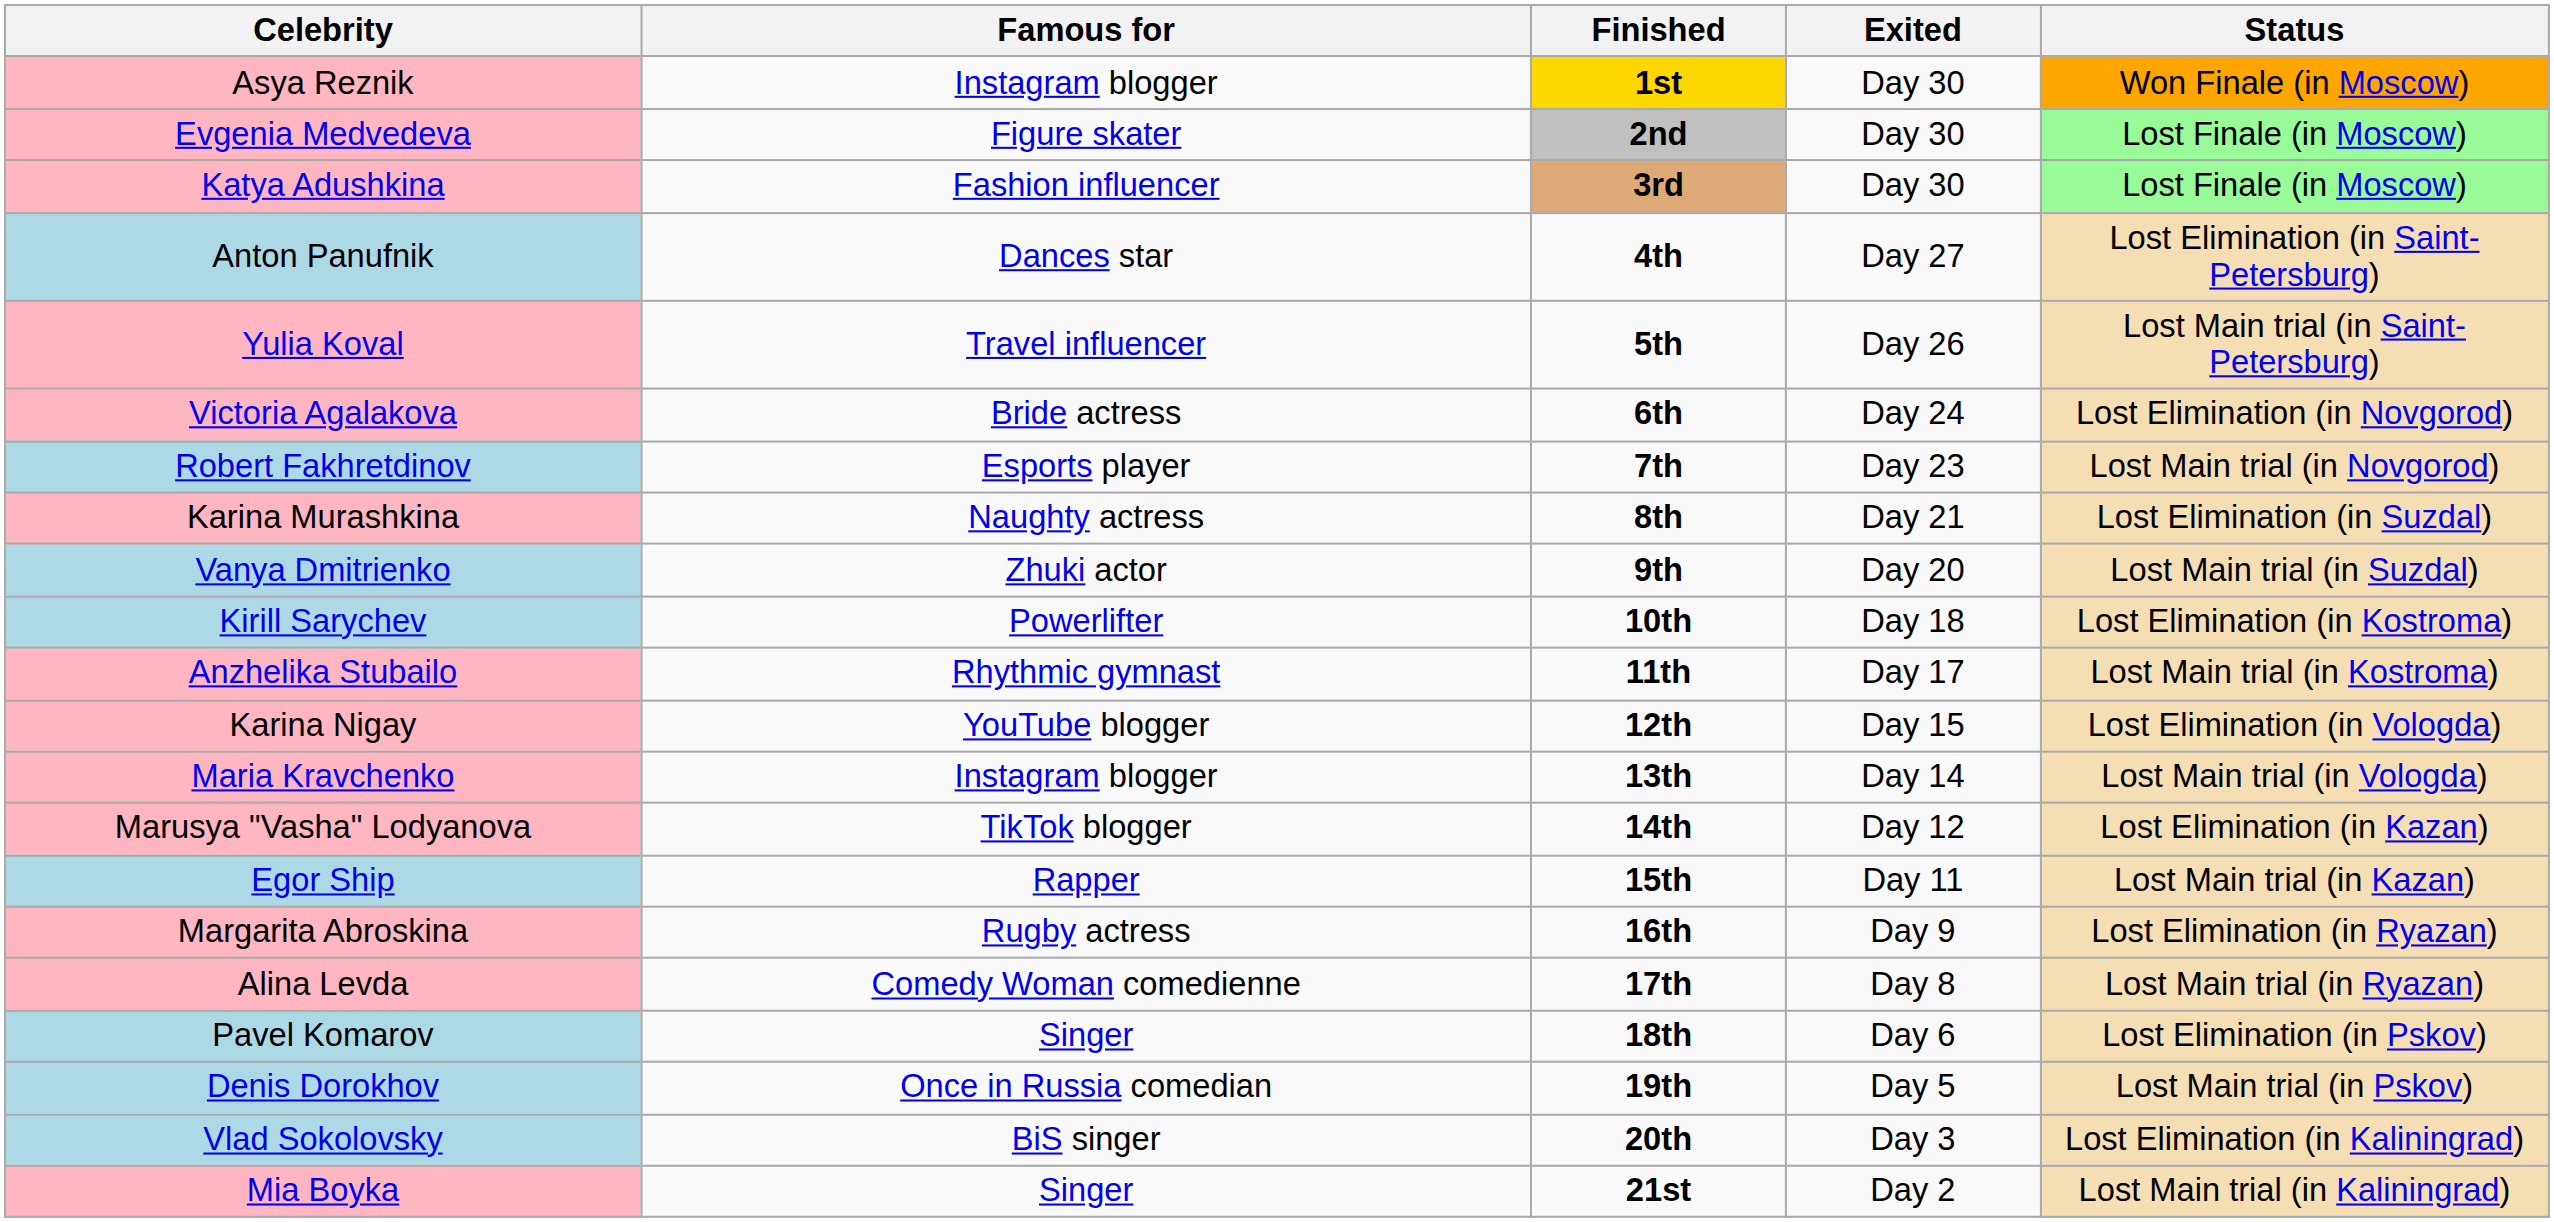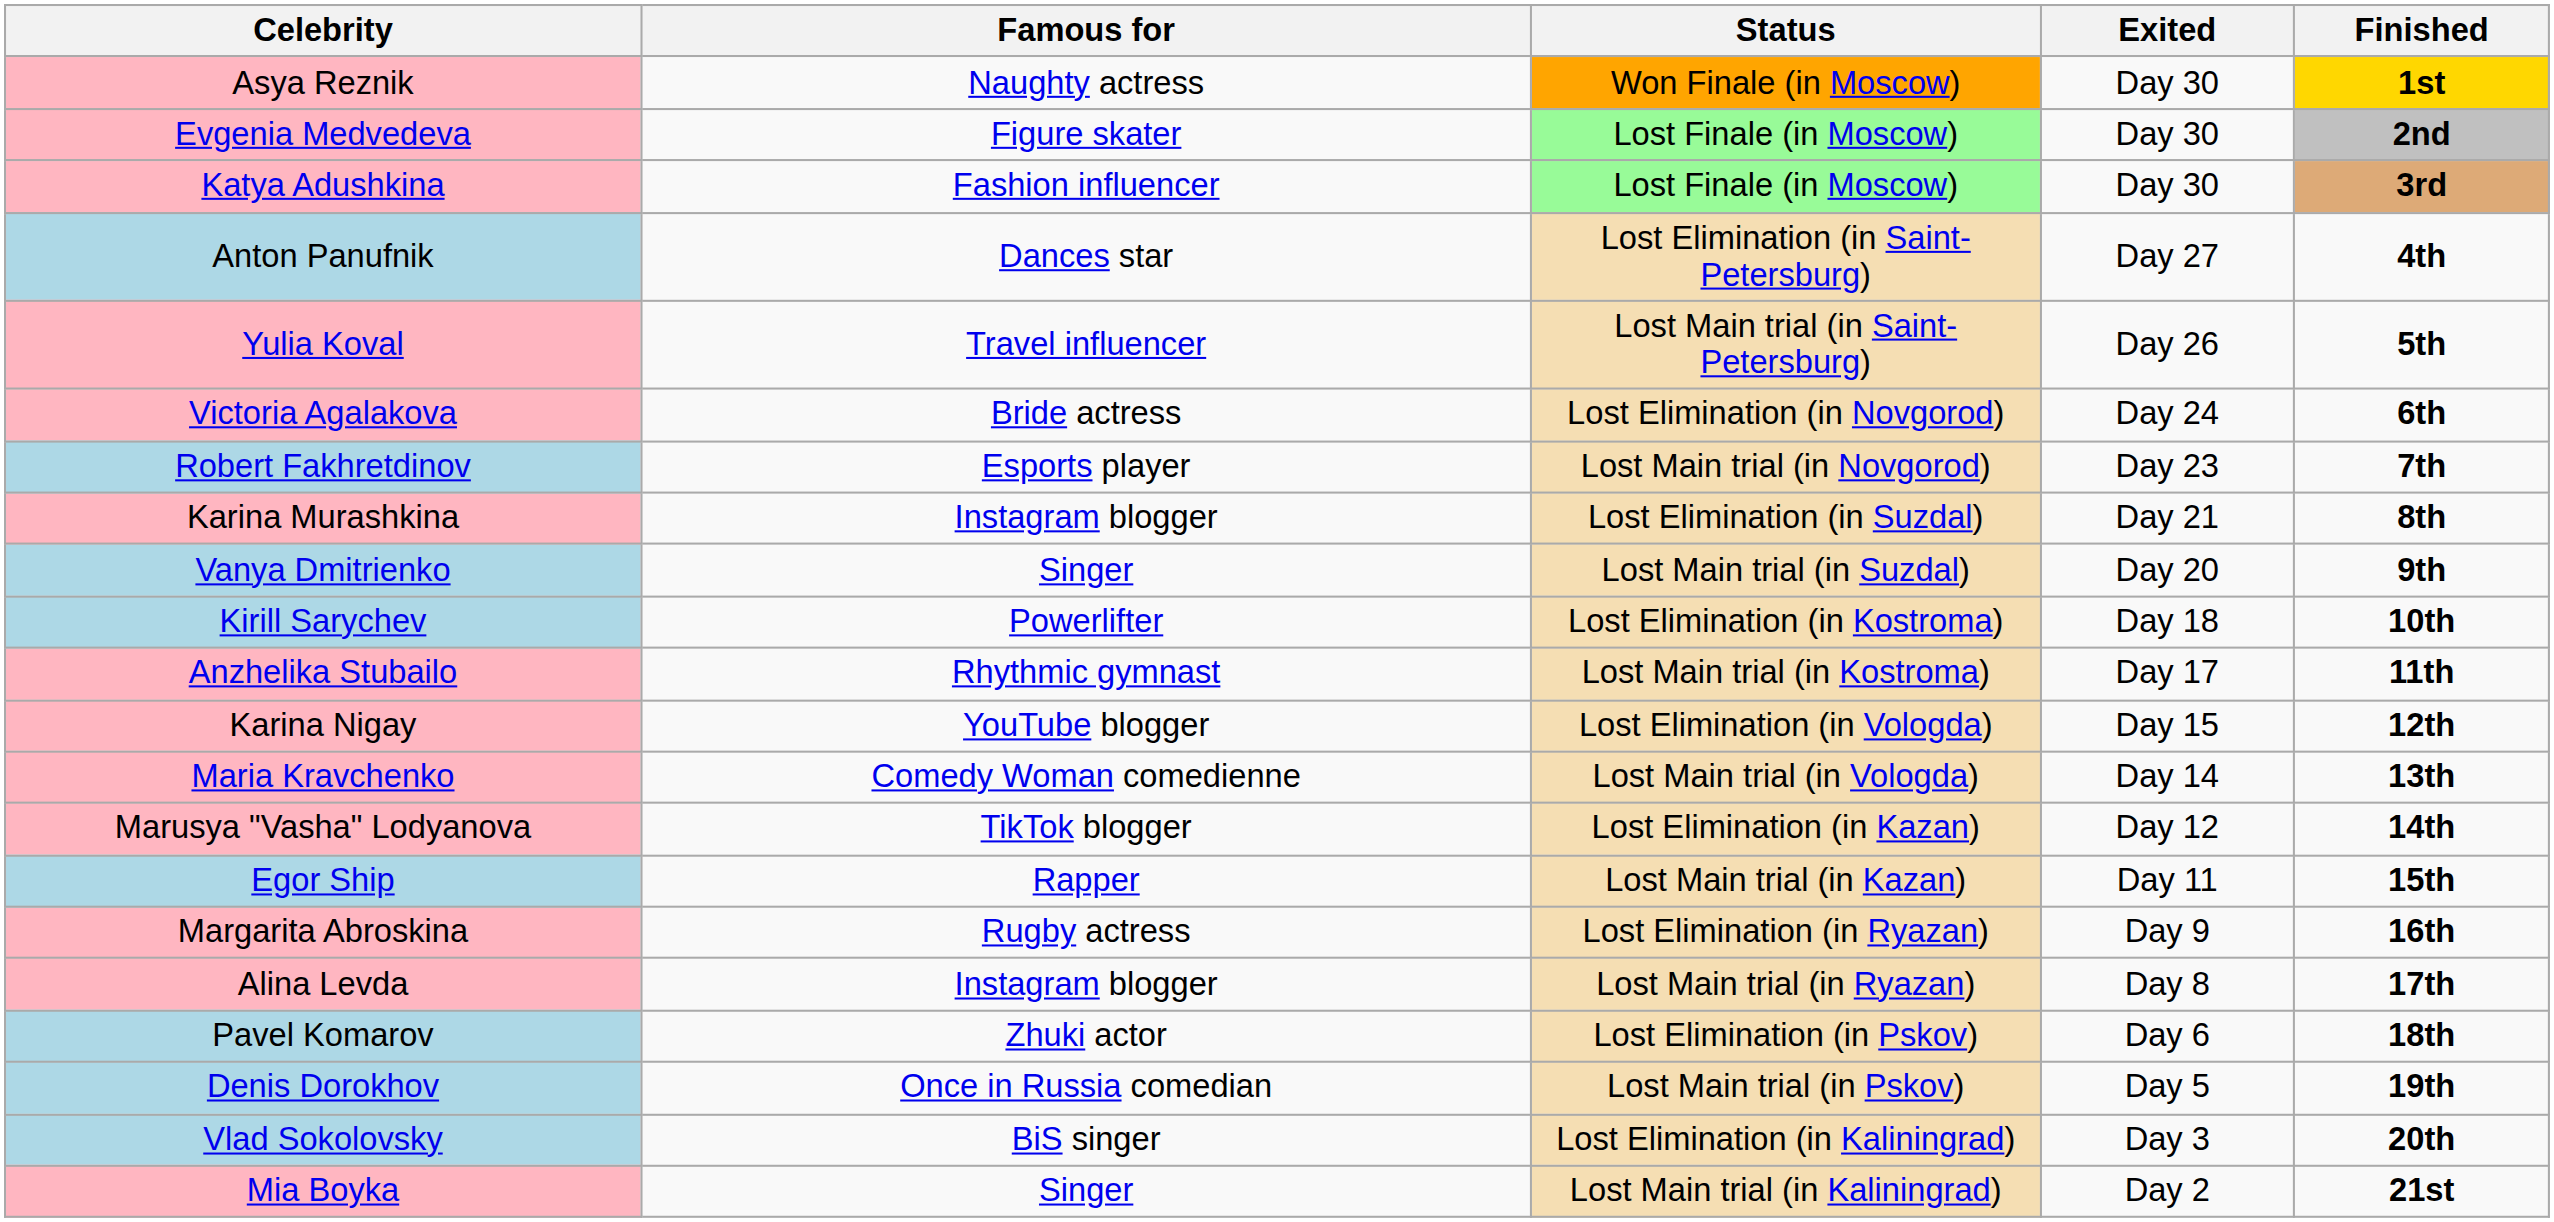columns swapped: Status <-> Finished
Asya Reznik | Famous for: Instagram blogger -> Naughty actress
Karina Murashkina | Famous for: Naughty actress -> Instagram blogger
Vanya Dmitrienko | Famous for: Zhuki actor -> Singer
Maria Kravchenko | Famous for: Instagram blogger -> Comedy Woman comedienne
Alina Levda | Famous for: Comedy Woman comedienne -> Instagram blogger
Pavel Komarov | Famous for: Singer -> Zhuki actor
